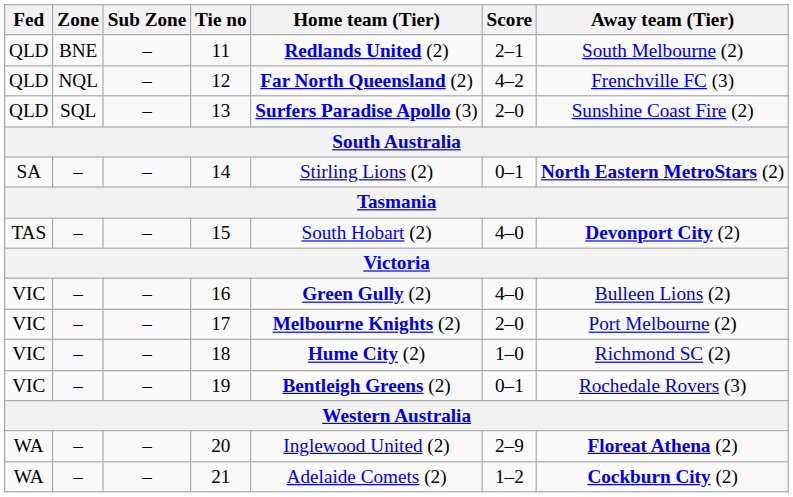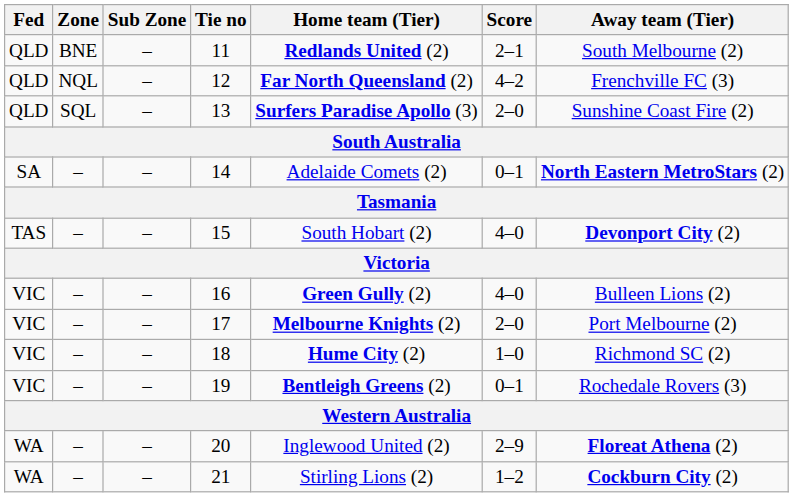14 | Home team (Tier): Stirling Lions (2) -> Adelaide Comets (2)
21 | Home team (Tier): Adelaide Comets (2) -> Stirling Lions (2)
